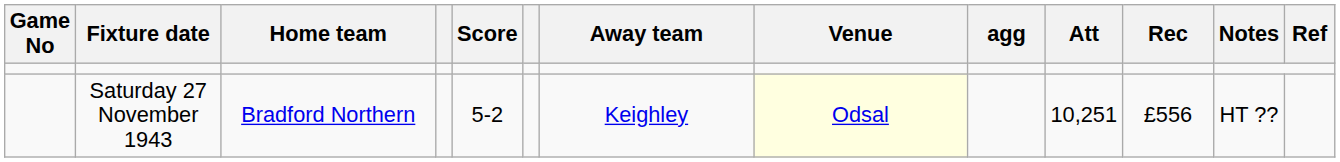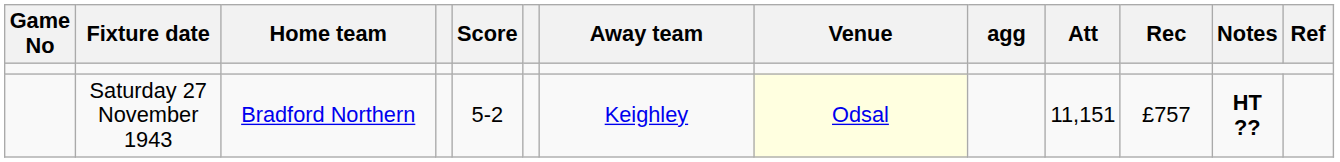Saturday 27 November 1943 | Att: 10,251 -> 11,151
Saturday 27 November 1943 | Rec: £556 -> £757
Saturday 27 November 1943 | Notes: normal -> bold
